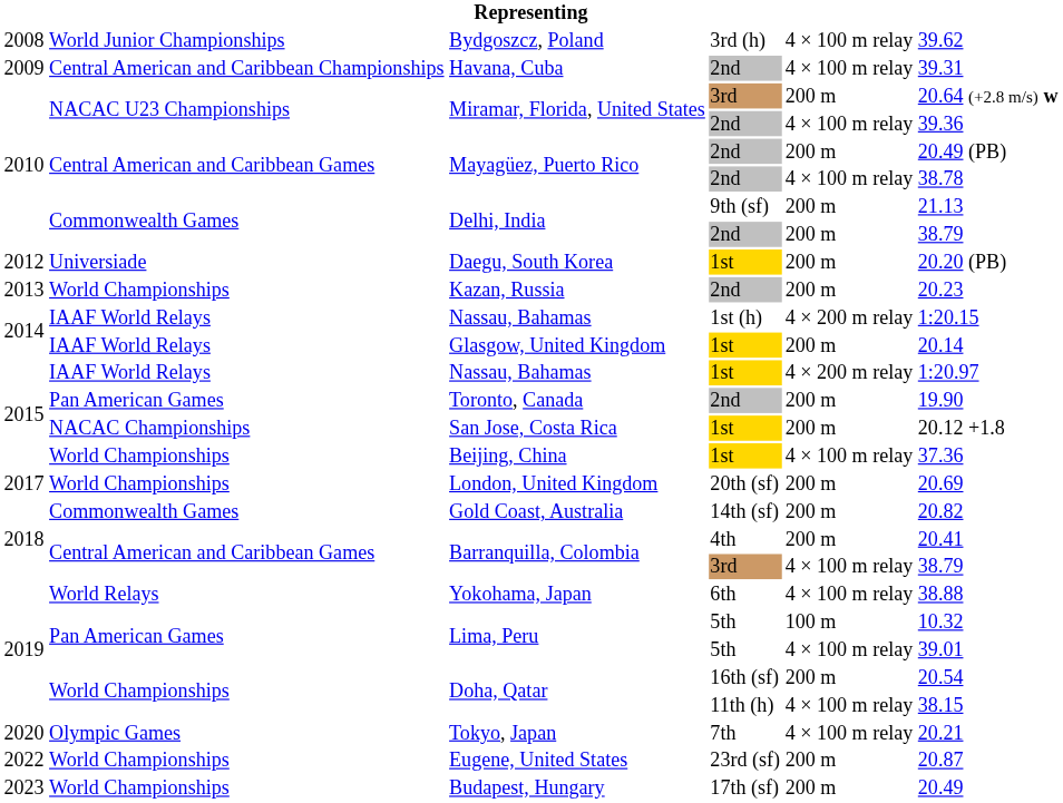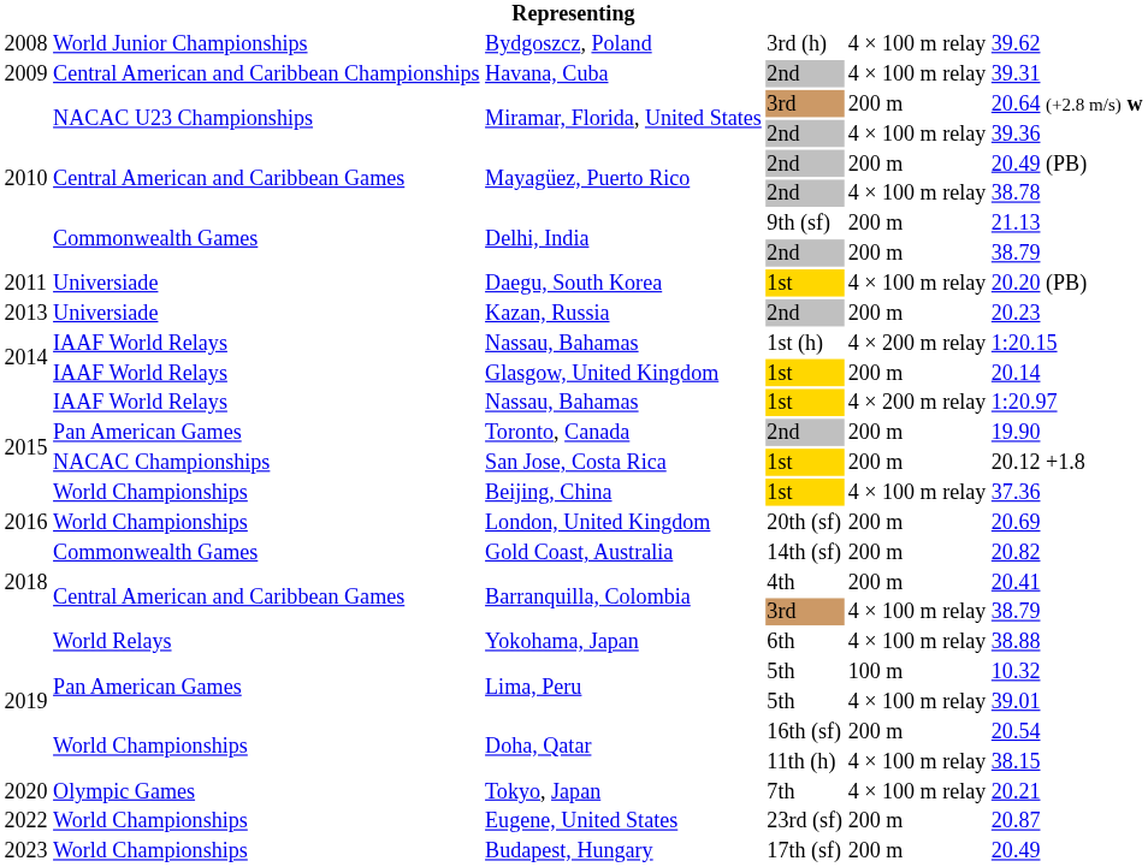Daegu, South Korea | column 1: 2012 -> 2011
Daegu, South Korea | column 5: 200 m -> 4 × 100 m relay
Kazan, Russia | column 2: World Championships -> Universiade
London, United Kingdom | column 1: 2017 -> 2016
